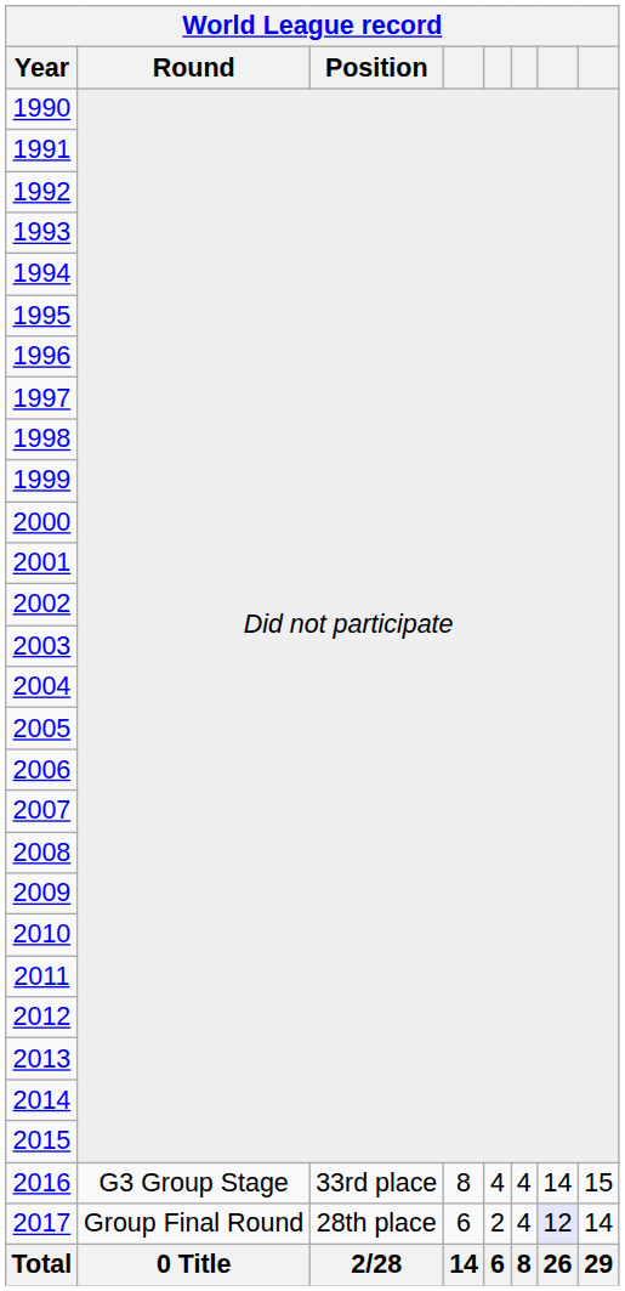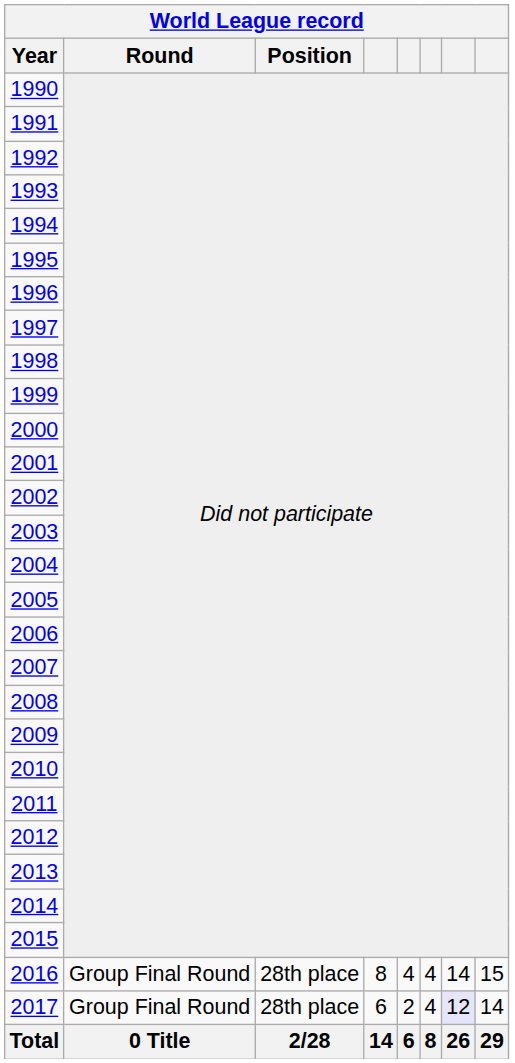2016 | Round: G3 Group Stage -> Group Final Round
2016 | Position: 33rd place -> 28th place
